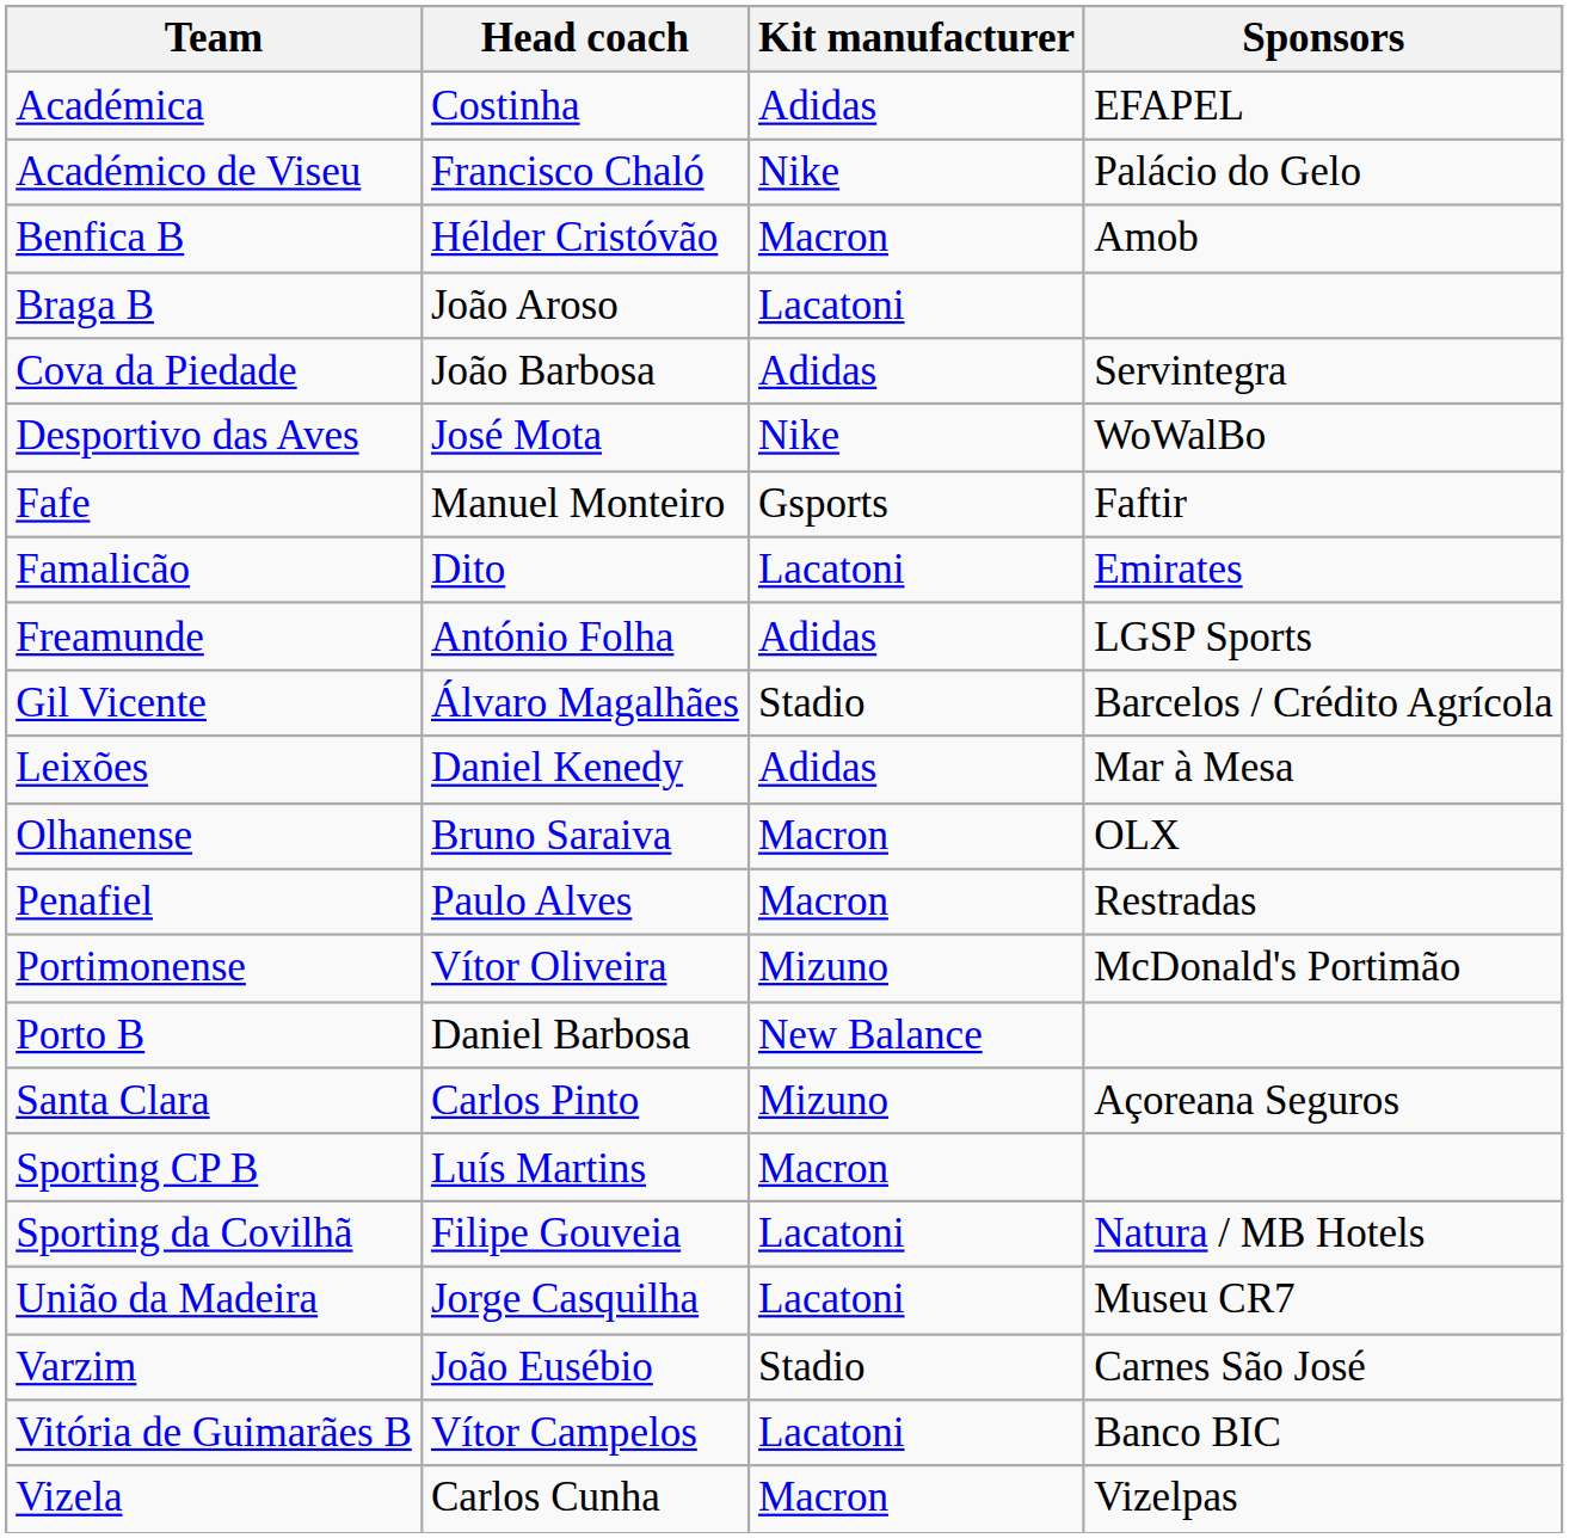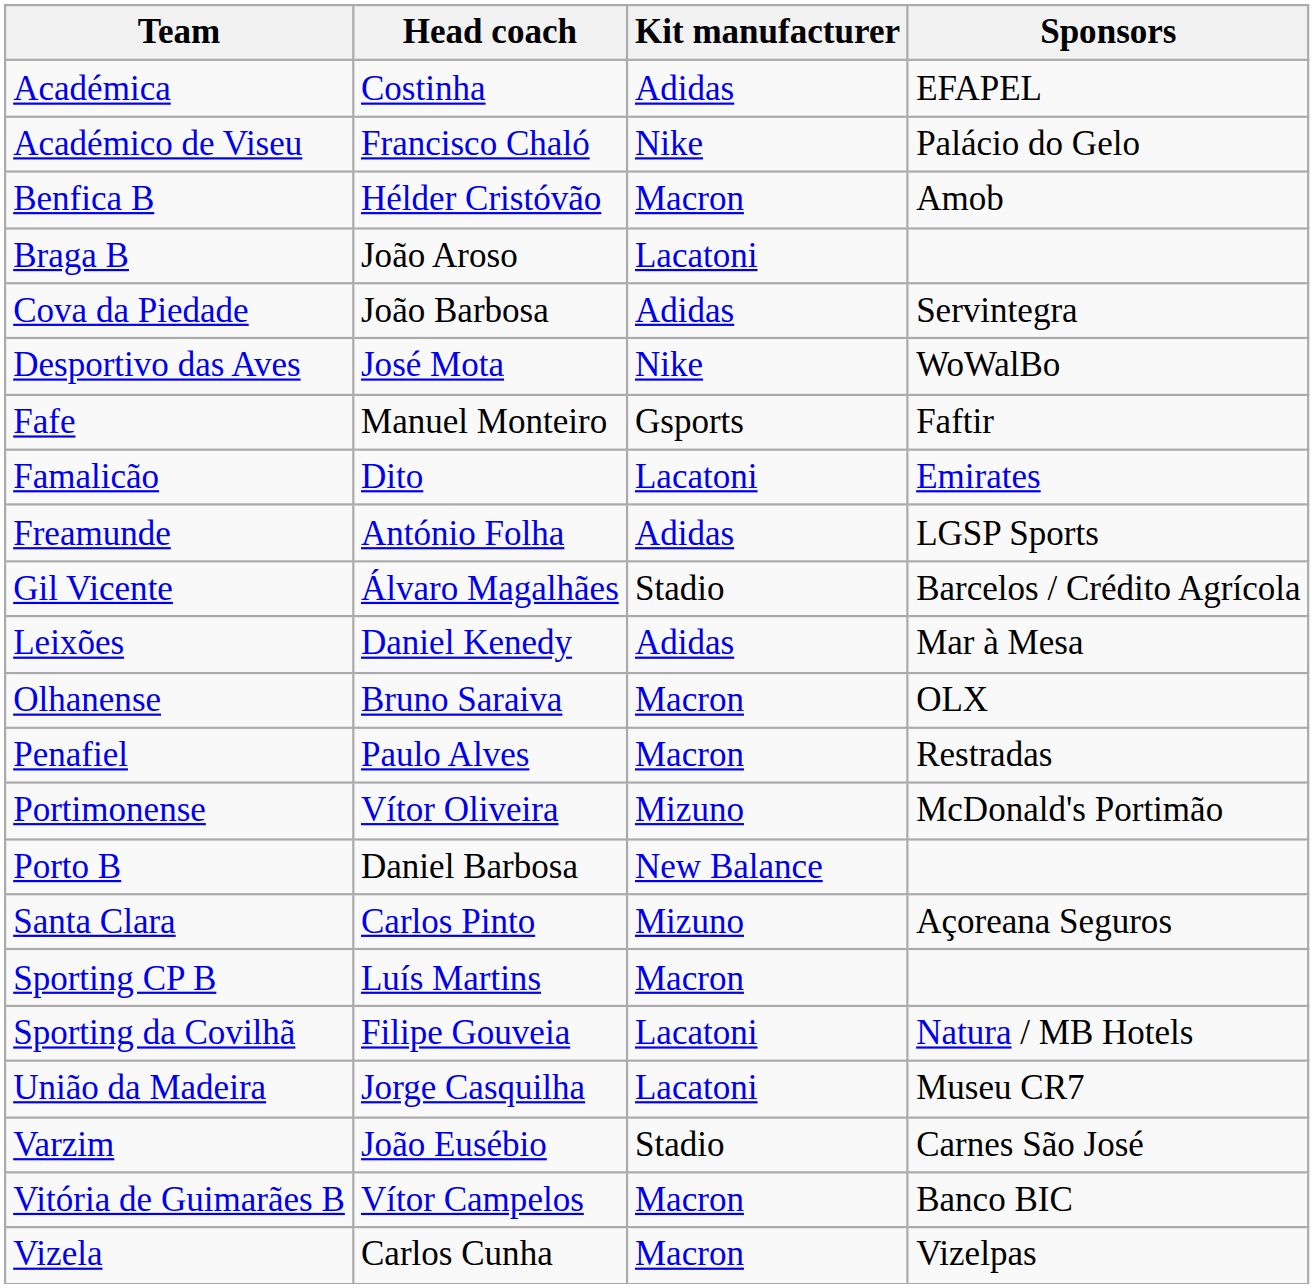Vitória de Guimarães B | Kit manufacturer: Lacatoni -> Macron
